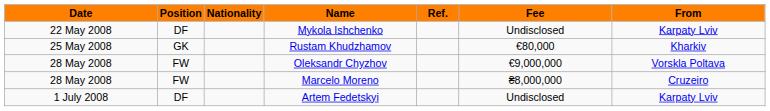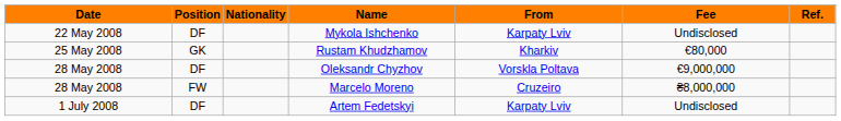columns swapped: From <-> Ref.
Oleksandr Chyzhov | Position: FW -> DF
